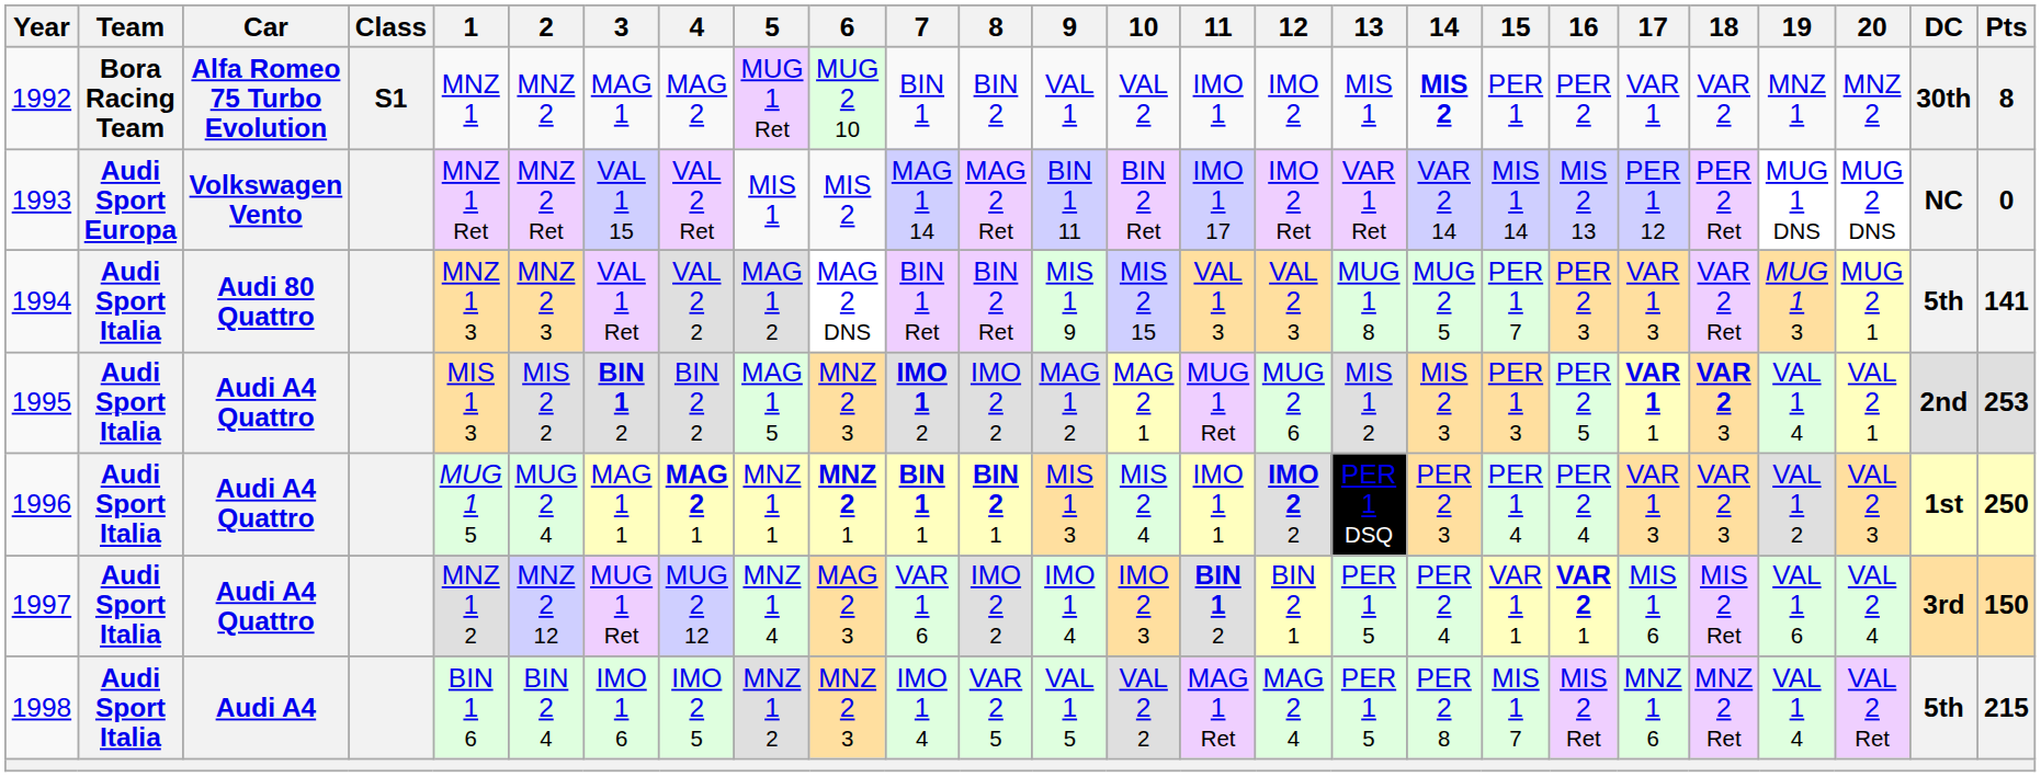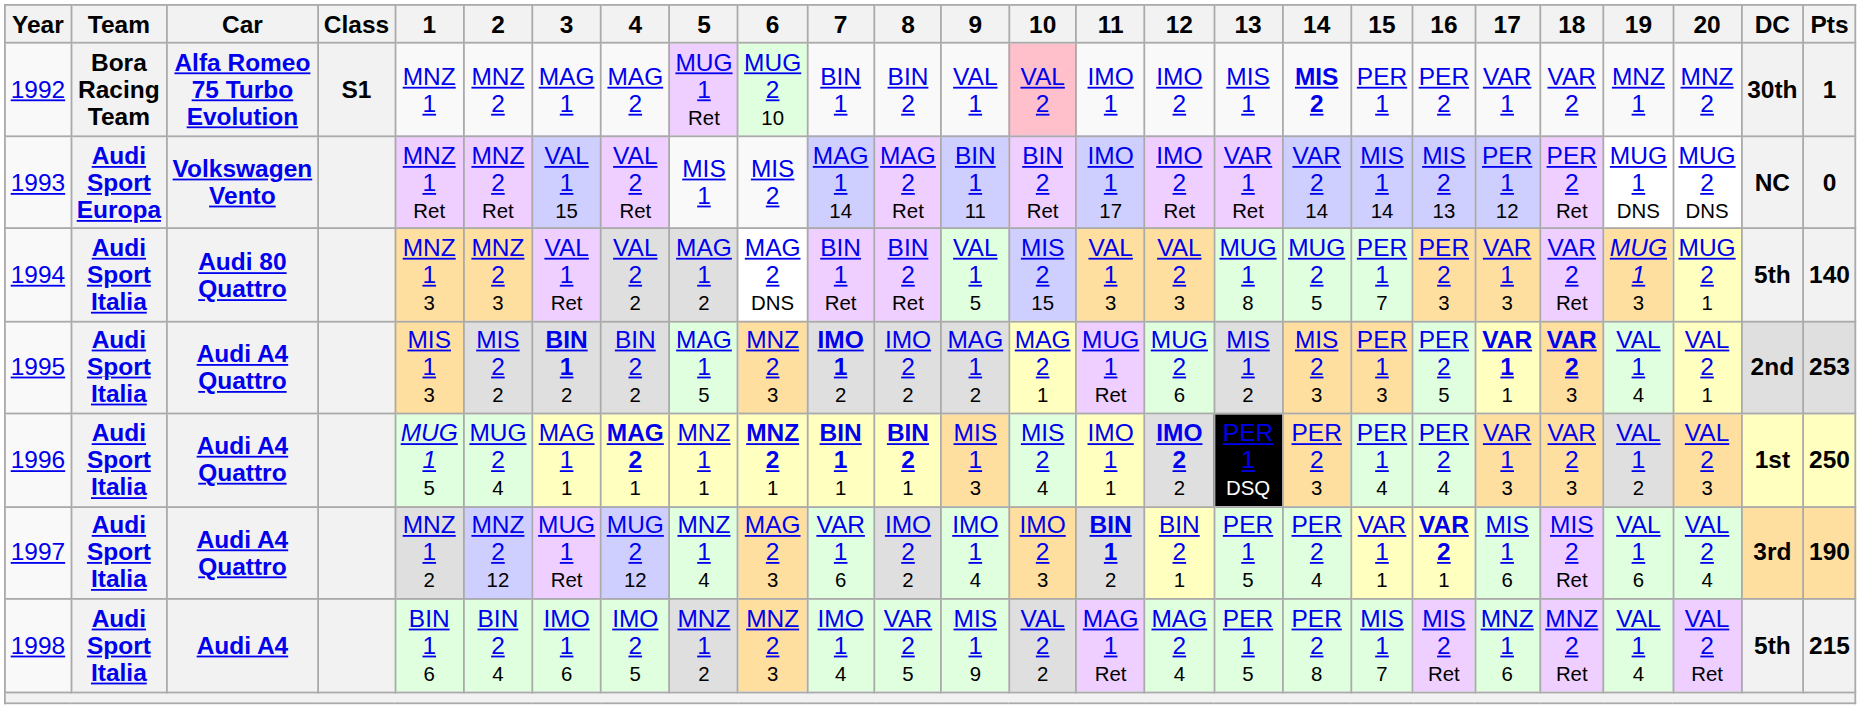1992 | 10: no background -> pink background
1992 | Pts: 8 -> 1
1994 | 9: MIS 1 9 -> VAL 1 5
1994 | Pts: 141 -> 140
1997 | Pts: 150 -> 190
1998 | 9: VAL 1 5 -> MIS 1 9
